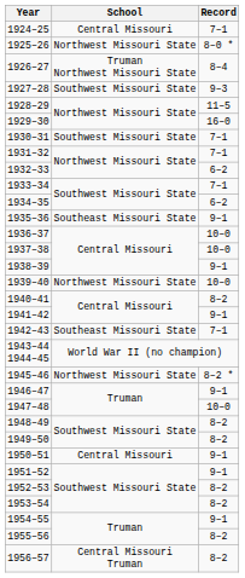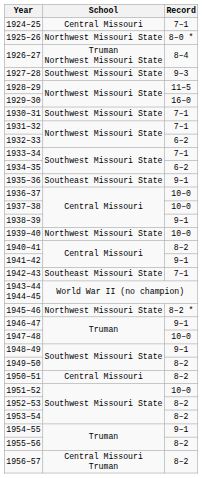1948–49 | Record: 8–2 -> 9–1
1950–51 | Record: 9–1 -> 8–2
1951–52 | Record: 9–1 -> 10–0
